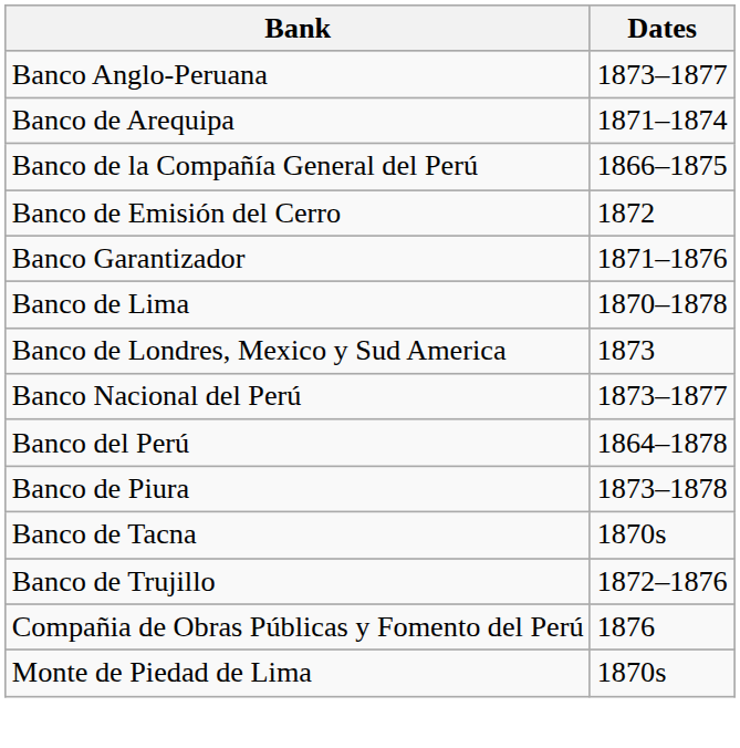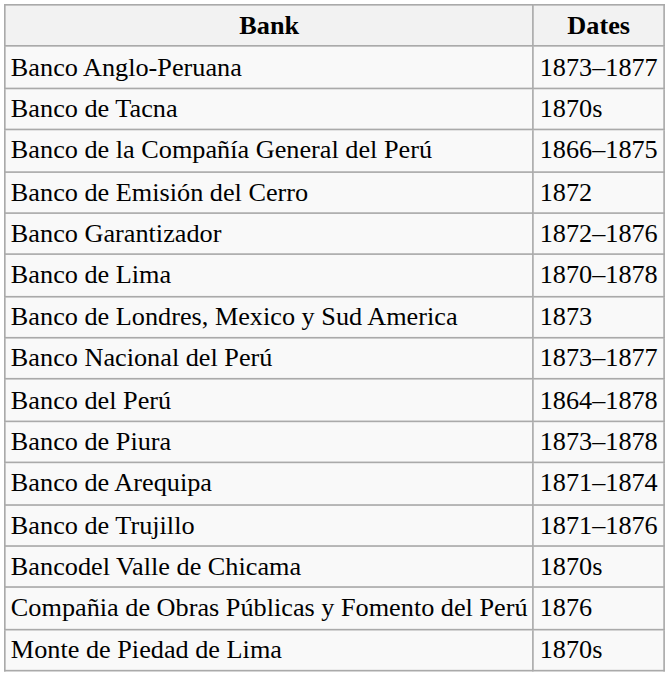rows swapped: Banco de Arequipa <-> Banco de Tacna
Banco Garantizador | Dates: 1871–1876 -> 1872–1876
Banco de Trujillo | Dates: 1872–1876 -> 1871–1876
+ row: Bancodel Valle de Chicama | 1870s
